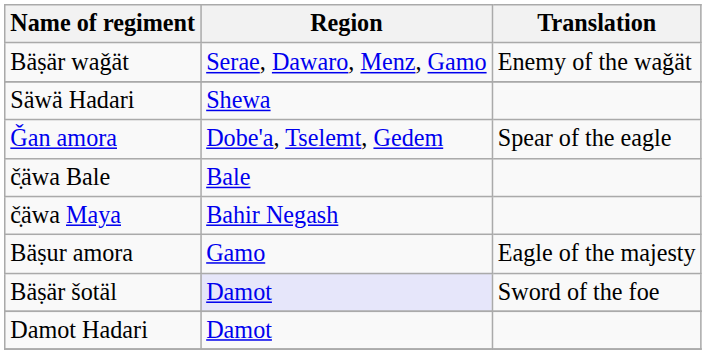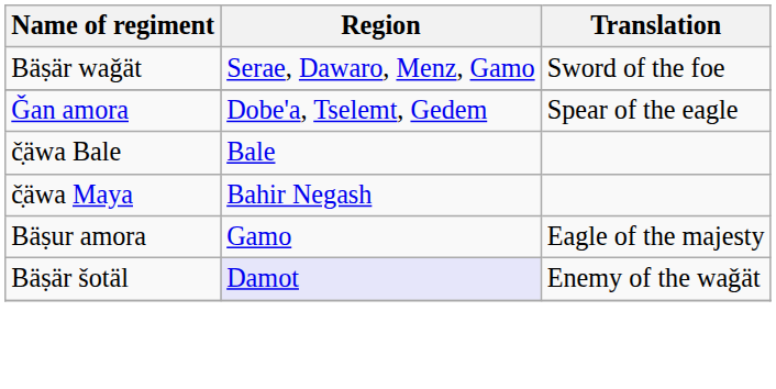Bäṣär waǧät | Translation: Enemy of the waǧät -> Sword of the foe
- row: Säwä Hadari | Shewa
Bäṣär šotäl | Translation: Sword of the foe -> Enemy of the waǧät
- row: Damot Hadari | Damot
